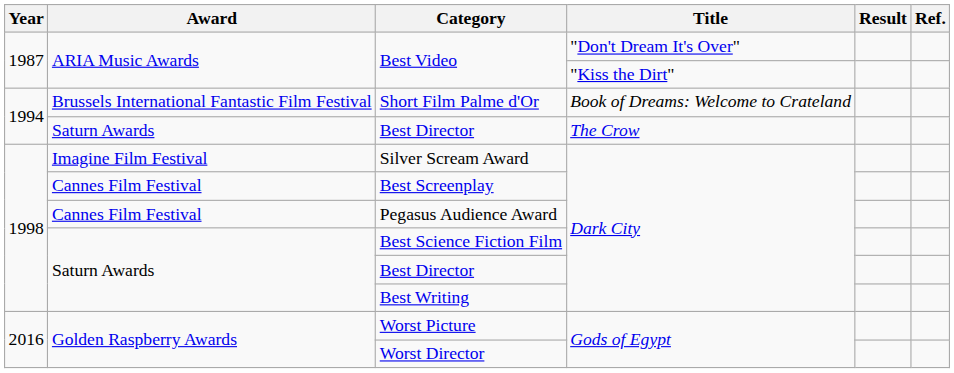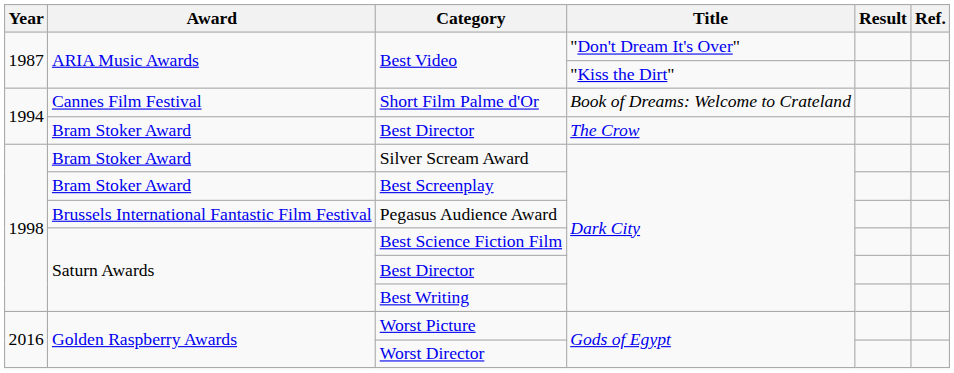Short Film Palme d'Or | Award: Brussels International Fantastic Film Festival -> Cannes Film Festival
Best Director / The Crow | Award: Saturn Awards -> Bram Stoker Award
Silver Scream Award | Award: Imagine Film Festival -> Bram Stoker Award
Best Screenplay | Award: Cannes Film Festival -> Bram Stoker Award
Pegasus Audience Award | Award: Cannes Film Festival -> Brussels International Fantastic Film Festival
